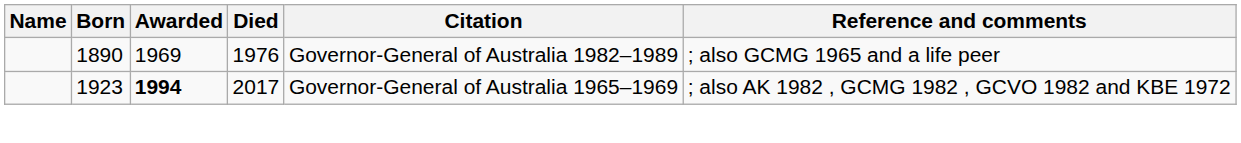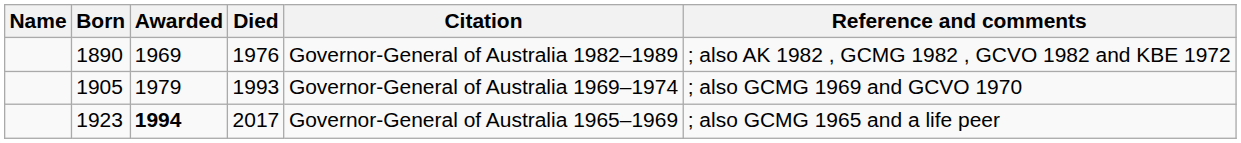1890 | Reference and comments: ; also GCMG 1965 and a life peer -> ; also AK 1982 , GCMG 1982 , GCVO 1982 and KBE 1972
+ row: 1905 | 1979 | 1993 | Governor-General of Australia 1969–1974 | ; also GCMG 1969 and GCVO 1970
1923 | Reference and comments: ; also AK 1982 , GCMG 1982 , GCVO 1982 and KBE 1972 -> ; also GCMG 1965 and a life peer
